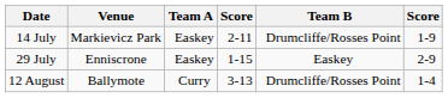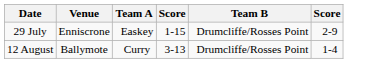- row: 14 July | Markievicz Park | Easkey | 2-11 | Drumcliffe/Rosses Point | 1-9
29 July | Team B: Easkey -> Drumcliffe/Rosses Point
